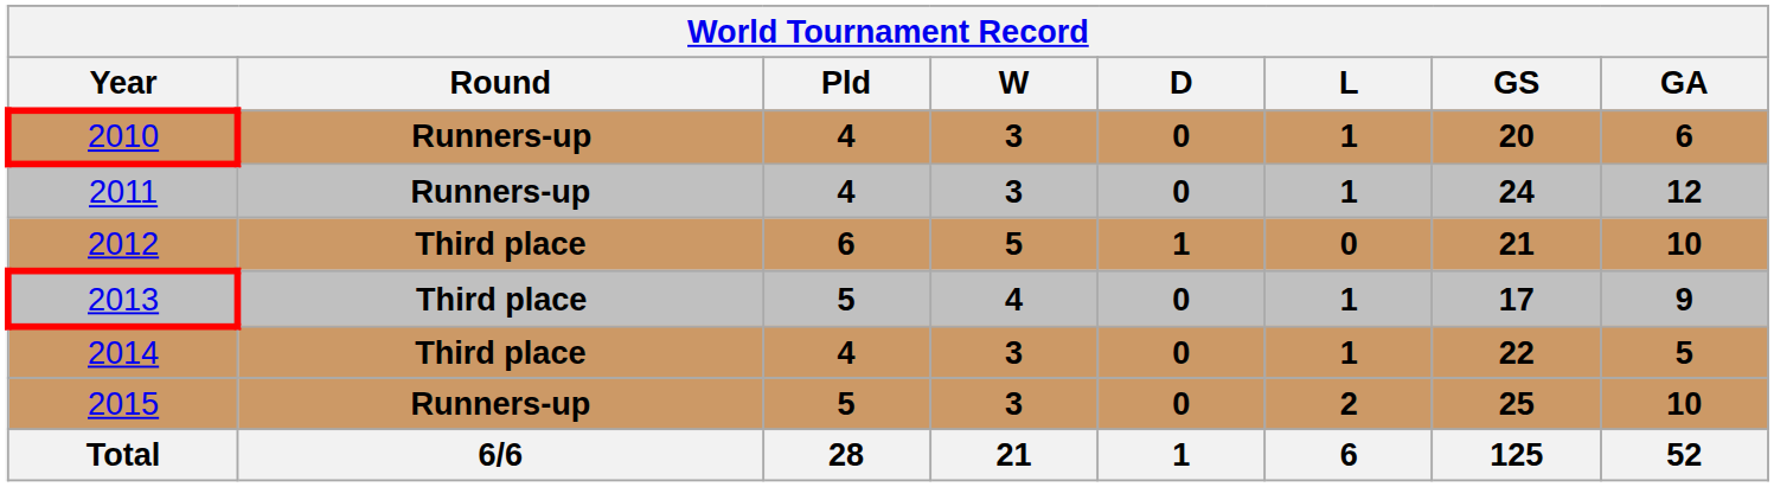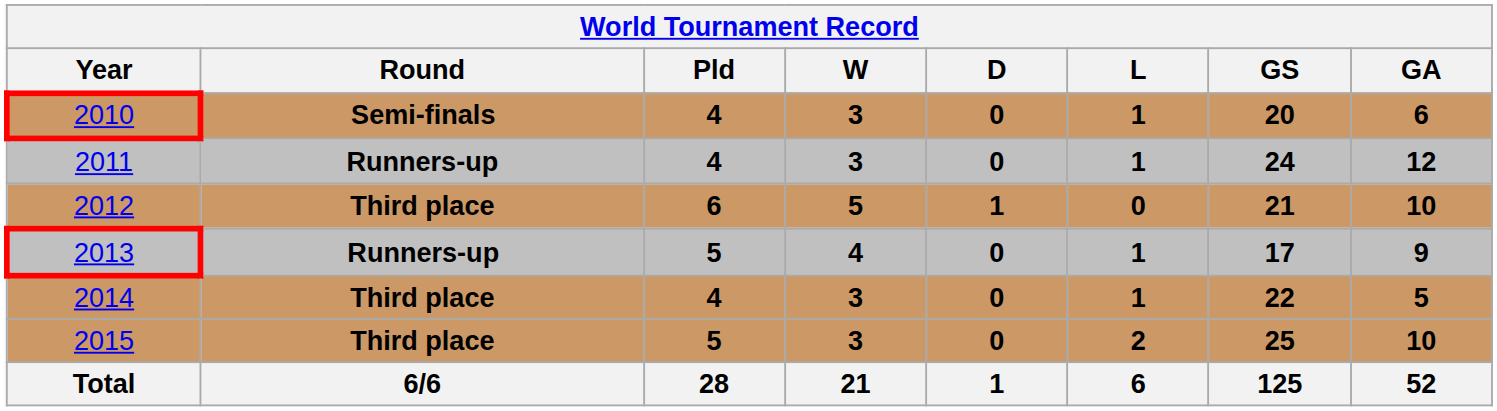2010 | Round: Runners-up -> Semi-finals
2013 | Round: Third place -> Runners-up
2015 | Round: Runners-up -> Third place
